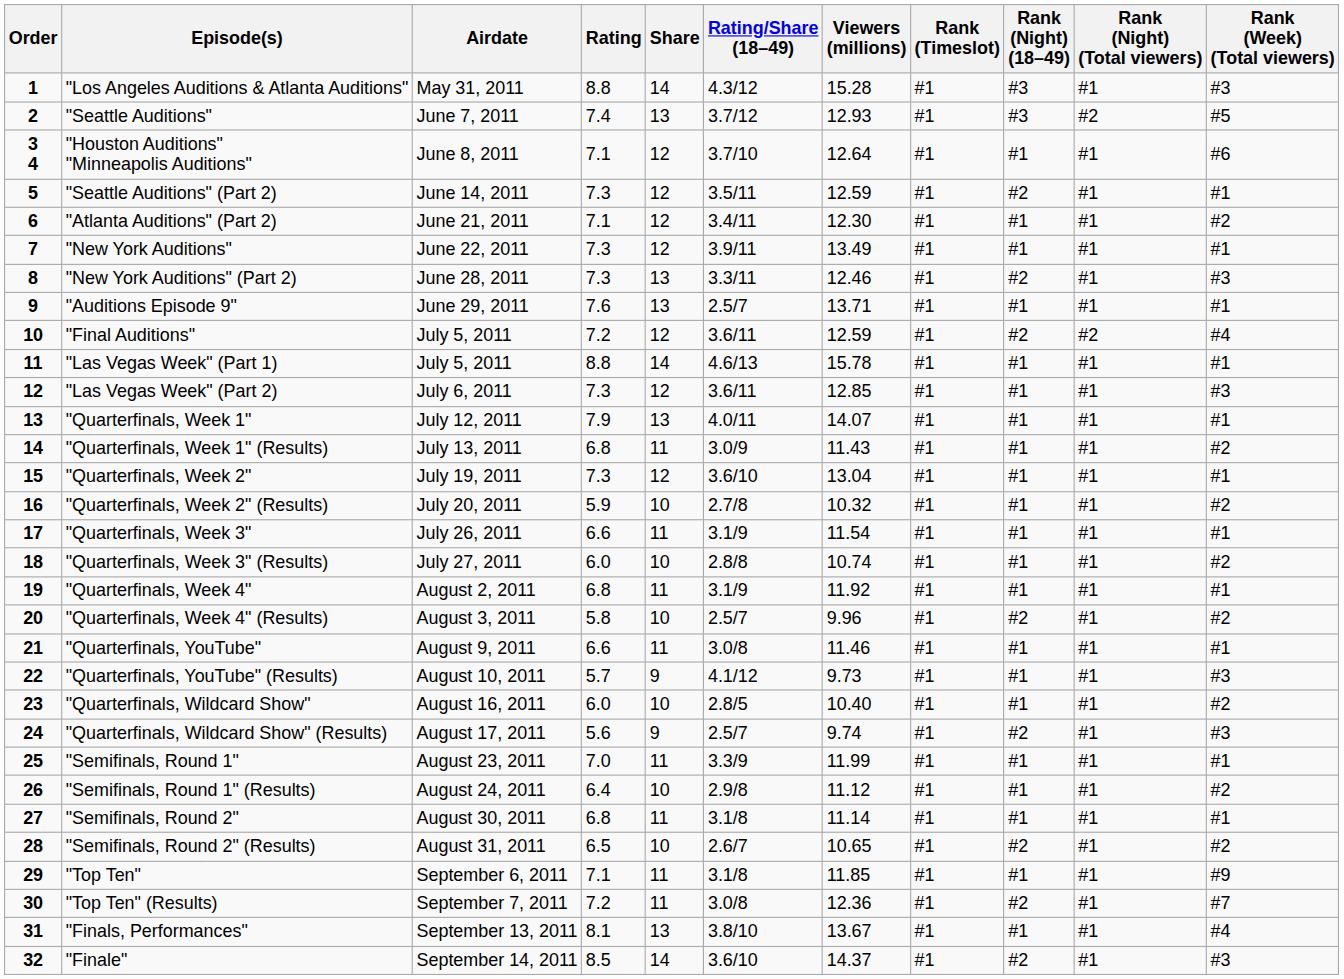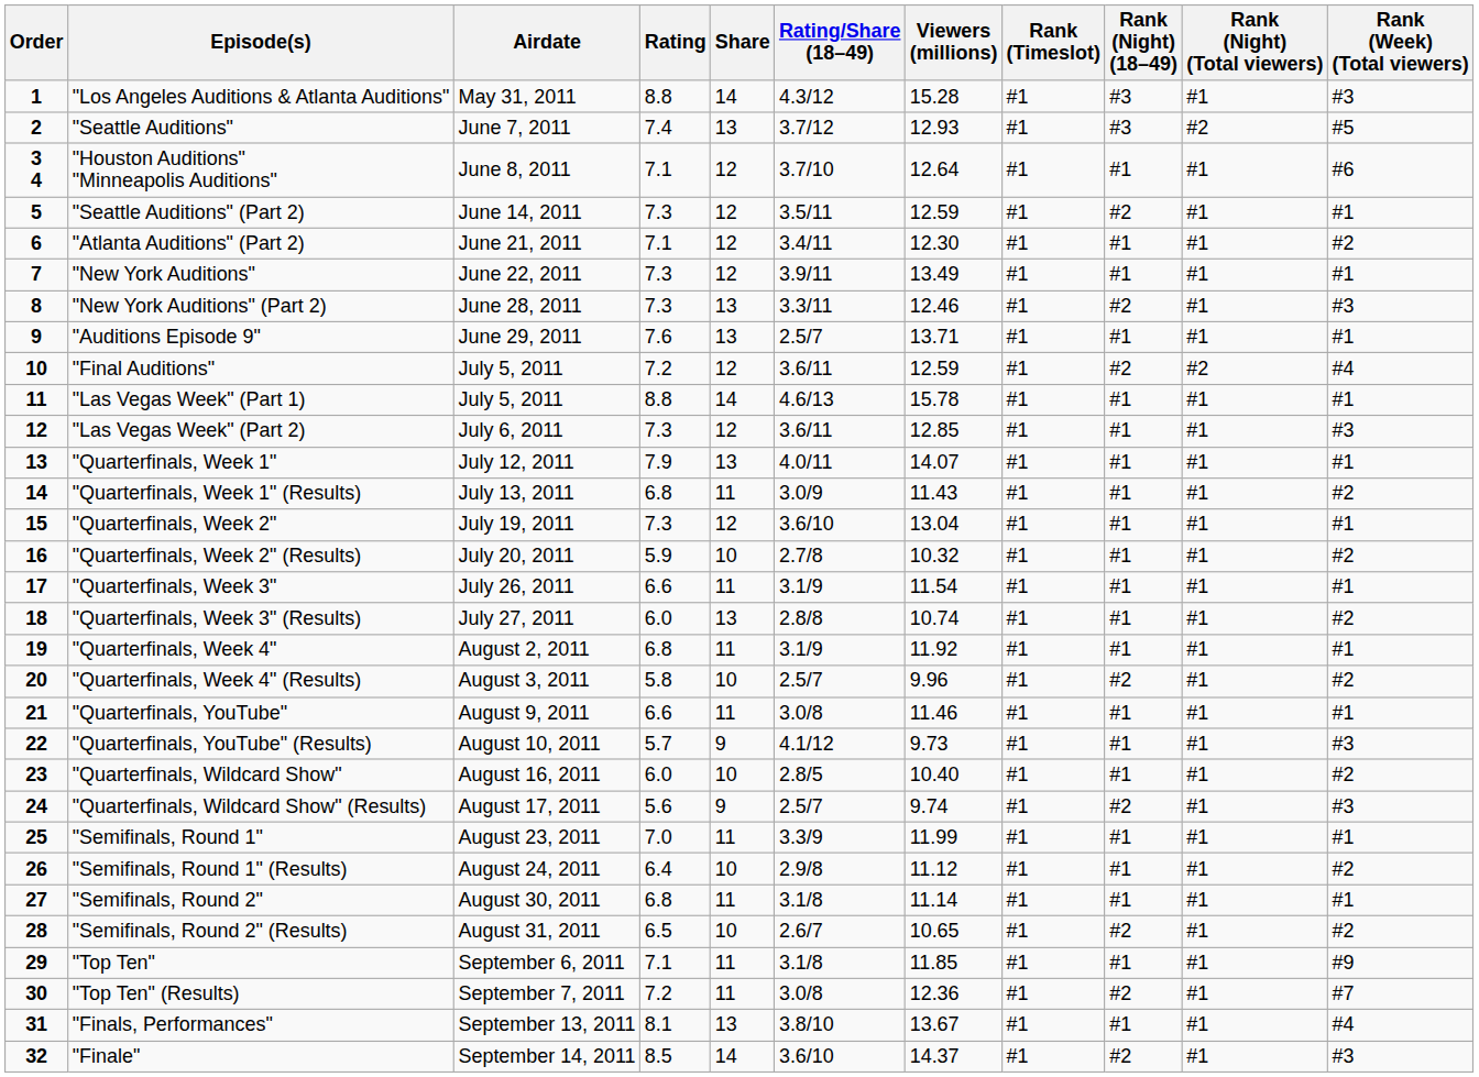"Quarterfinals, Week 3" (Results) | Share: 10 -> 13
